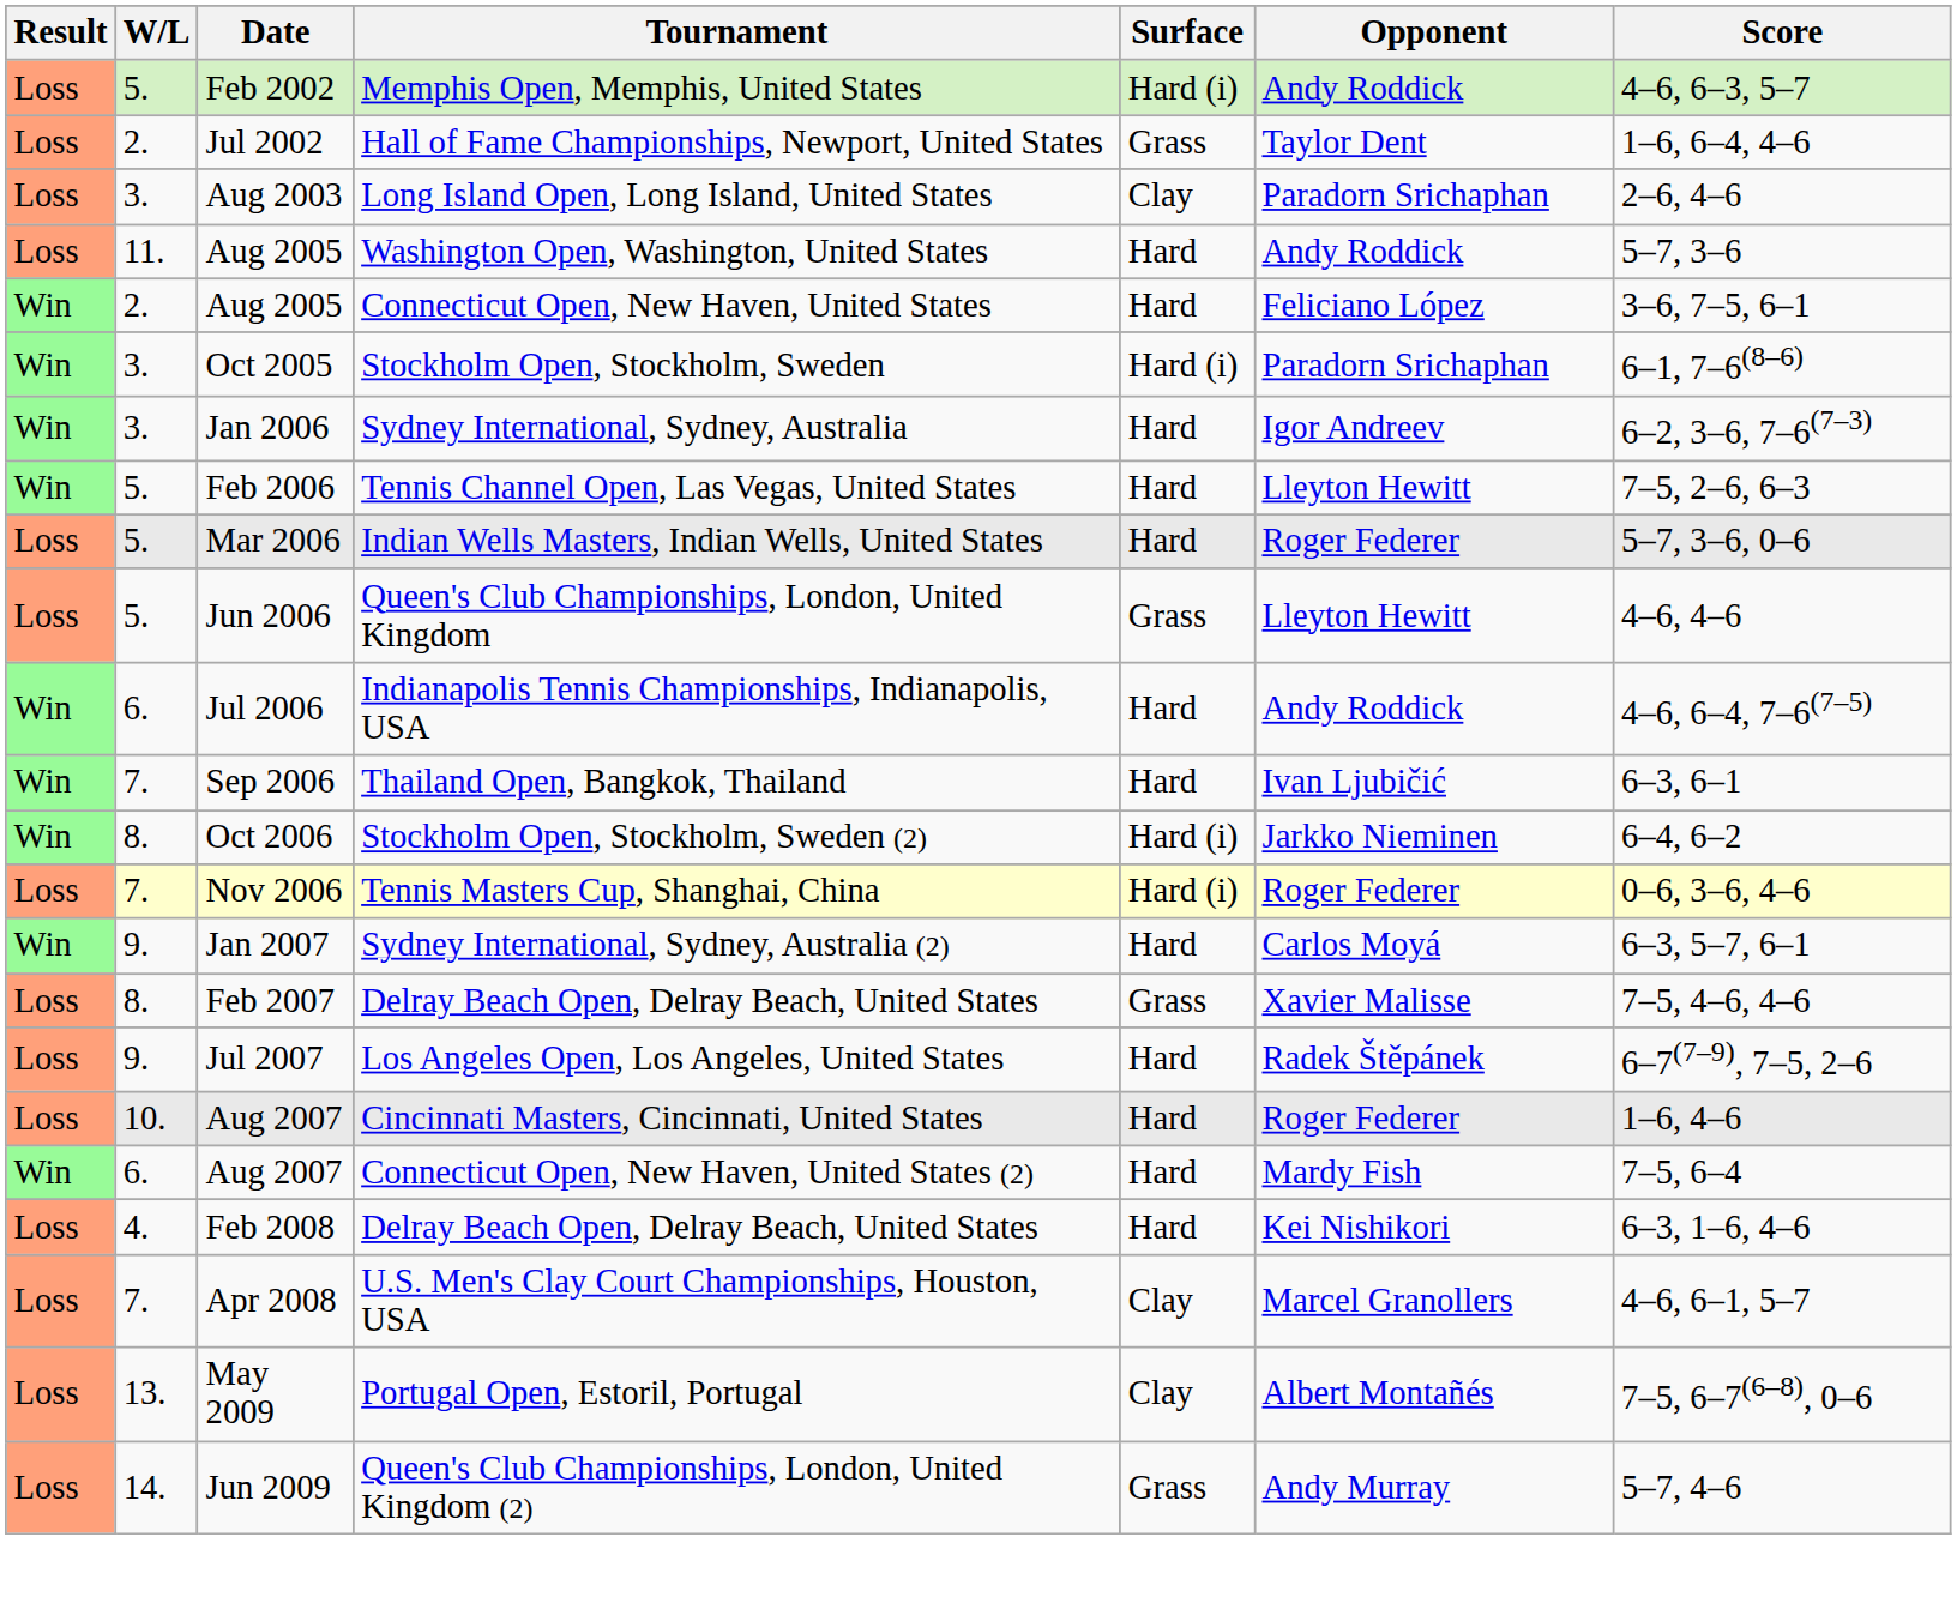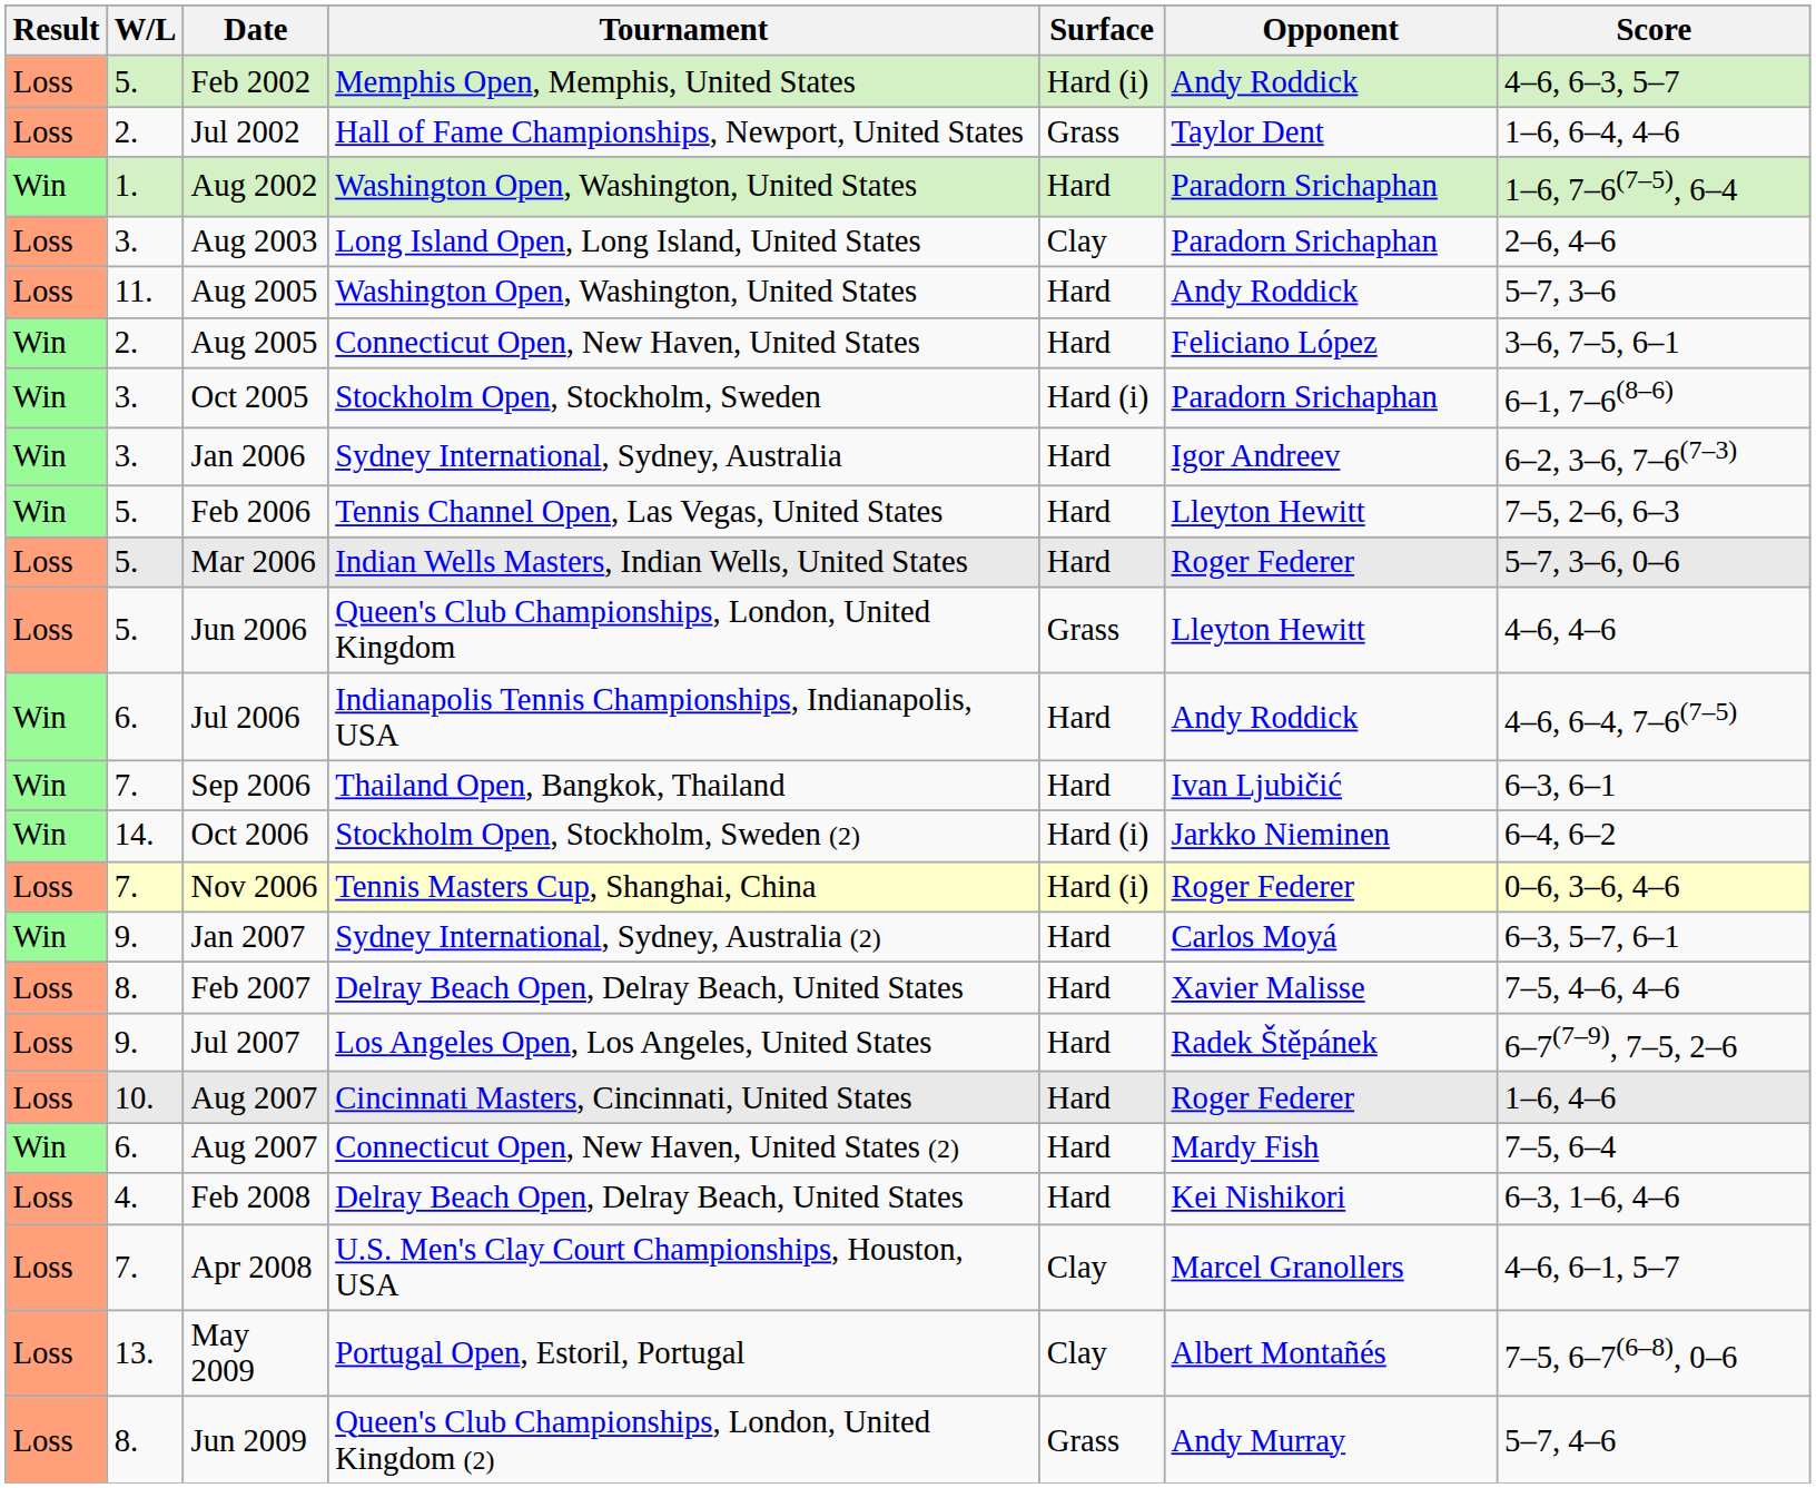+ row: Win | 1. | Aug 2002 | Washington Open, Washington, United States | Hard | Paradorn Srichaphan | 1–6, 7–6(7–5), 6–4
Oct 2006 | W/L: 8. -> 14.
Feb 2007 | Surface: Grass -> Hard
Jun 2009 | W/L: 14. -> 8.
